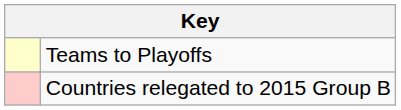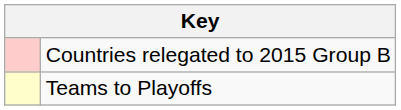rows swapped: Teams to Playoffs <-> Countries relegated to 2015 Group B
